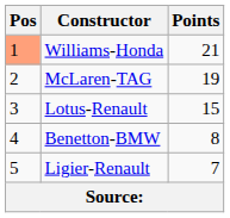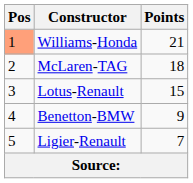McLaren-TAG | Points: 19 -> 18
Benetton-BMW | Points: 8 -> 9
